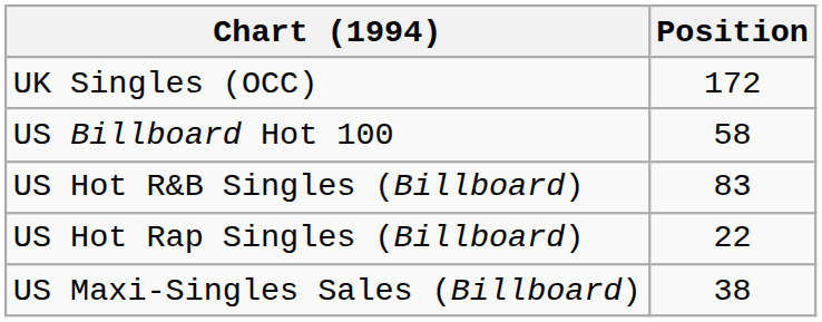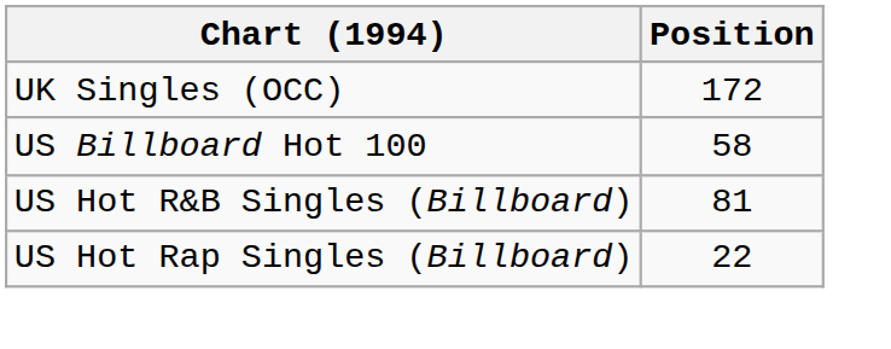US Hot R&B Singles (Billboard) | Position: 83 -> 81
- row: US Maxi-Singles Sales (Billboard) | 38
